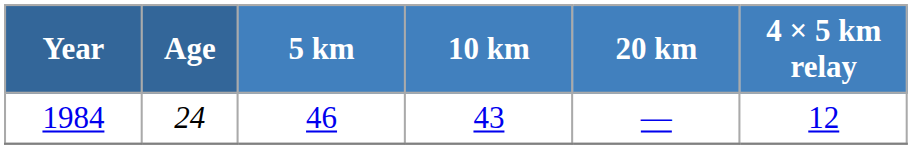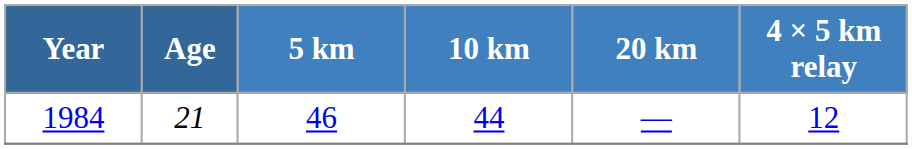1984 | Age: 24 -> 21
1984 | 10 km: 43 -> 44
